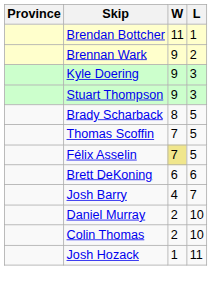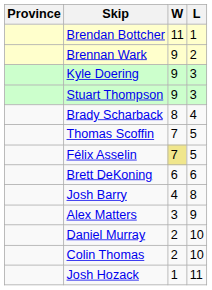Brady Scharback | L: 5 -> 4
Josh Barry | L: 7 -> 8
+ row: Alex Matters | 3 | 9
